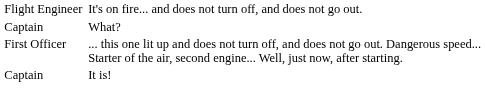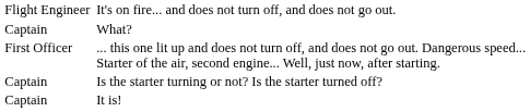+ row: Captain | Is the starter turning or not? Is the starter turned off?
